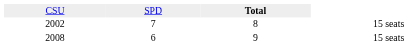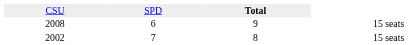rows swapped: 2002 <-> 2008
